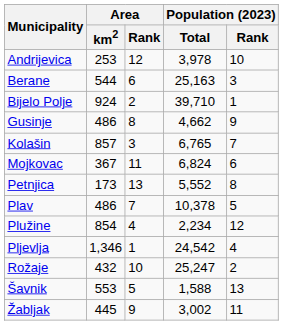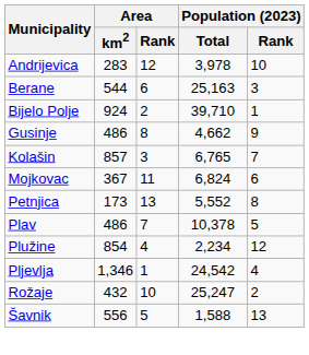Andrijevica | Area / km2: 253 -> 283
Šavnik | Area / km2: 553 -> 556
- row: Žabljak | 445 | 9 | 3,002 | 11
